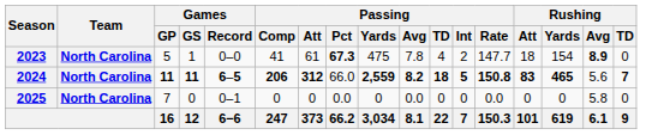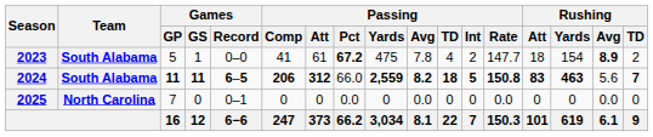2023 | Team: North Carolina -> South Alabama
2023 | Passing / Pct: 67.3 -> 67.2
2023 | Rushing / TD: 0 -> 2
2024 | Team: North Carolina -> South Alabama
2024 | Rushing / Yards: 465 -> 463
2025 | Rushing / Avg: 5.8 -> 0.0
